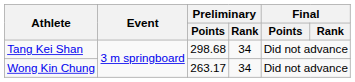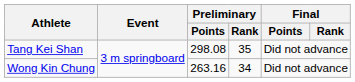Tang Kei Shan | Preliminary / Points: 298.68 -> 298.08
Tang Kei Shan | Preliminary / Rank: 34 -> 35
Wong Kin Chung | Preliminary / Points: 263.17 -> 263.16
